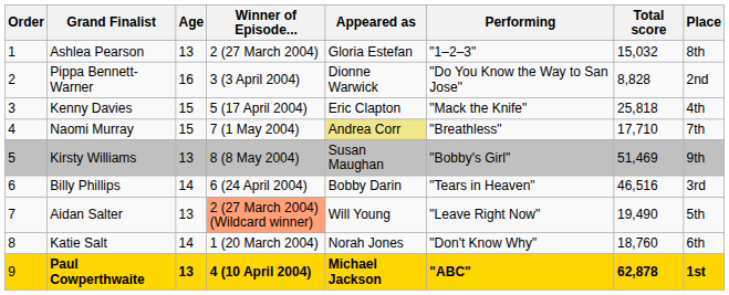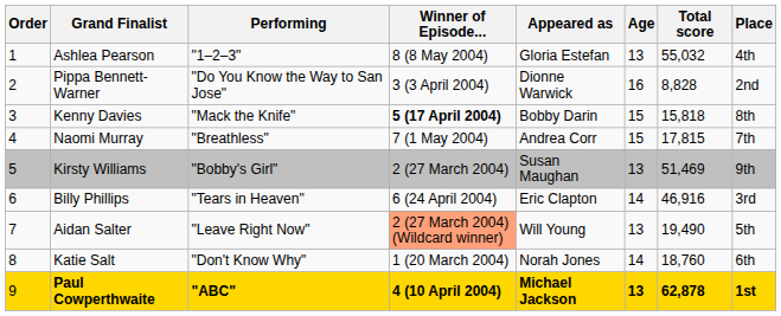columns swapped: Age <-> Performing
Ashlea Pearson | Winner of Episode...: 2 (27 March 2004) -> 8 (8 May 2004)
Ashlea Pearson | Total score: 15,032 -> 55,032
Ashlea Pearson | Place: 8th -> 4th
Kenny Davies | Winner of Episode...: normal -> bold
Kenny Davies | Appeared as: Eric Clapton -> Bobby Darin
Kenny Davies | Total score: 25,818 -> 15,818
Kenny Davies | Place: 4th -> 8th
Naomi Murray | Appeared as: khaki background -> no background
Naomi Murray | Total score: 17,710 -> 17,815
Kirsty Williams | Winner of Episode...: 8 (8 May 2004) -> 2 (27 March 2004)
Billy Phillips | Appeared as: Bobby Darin -> Eric Clapton
Billy Phillips | Total score: 46,516 -> 46,916
